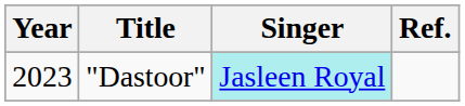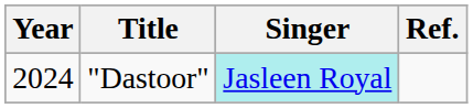"Dastoor" | Year: 2023 -> 2024
